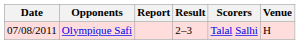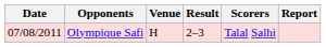columns swapped: Venue <-> Report
